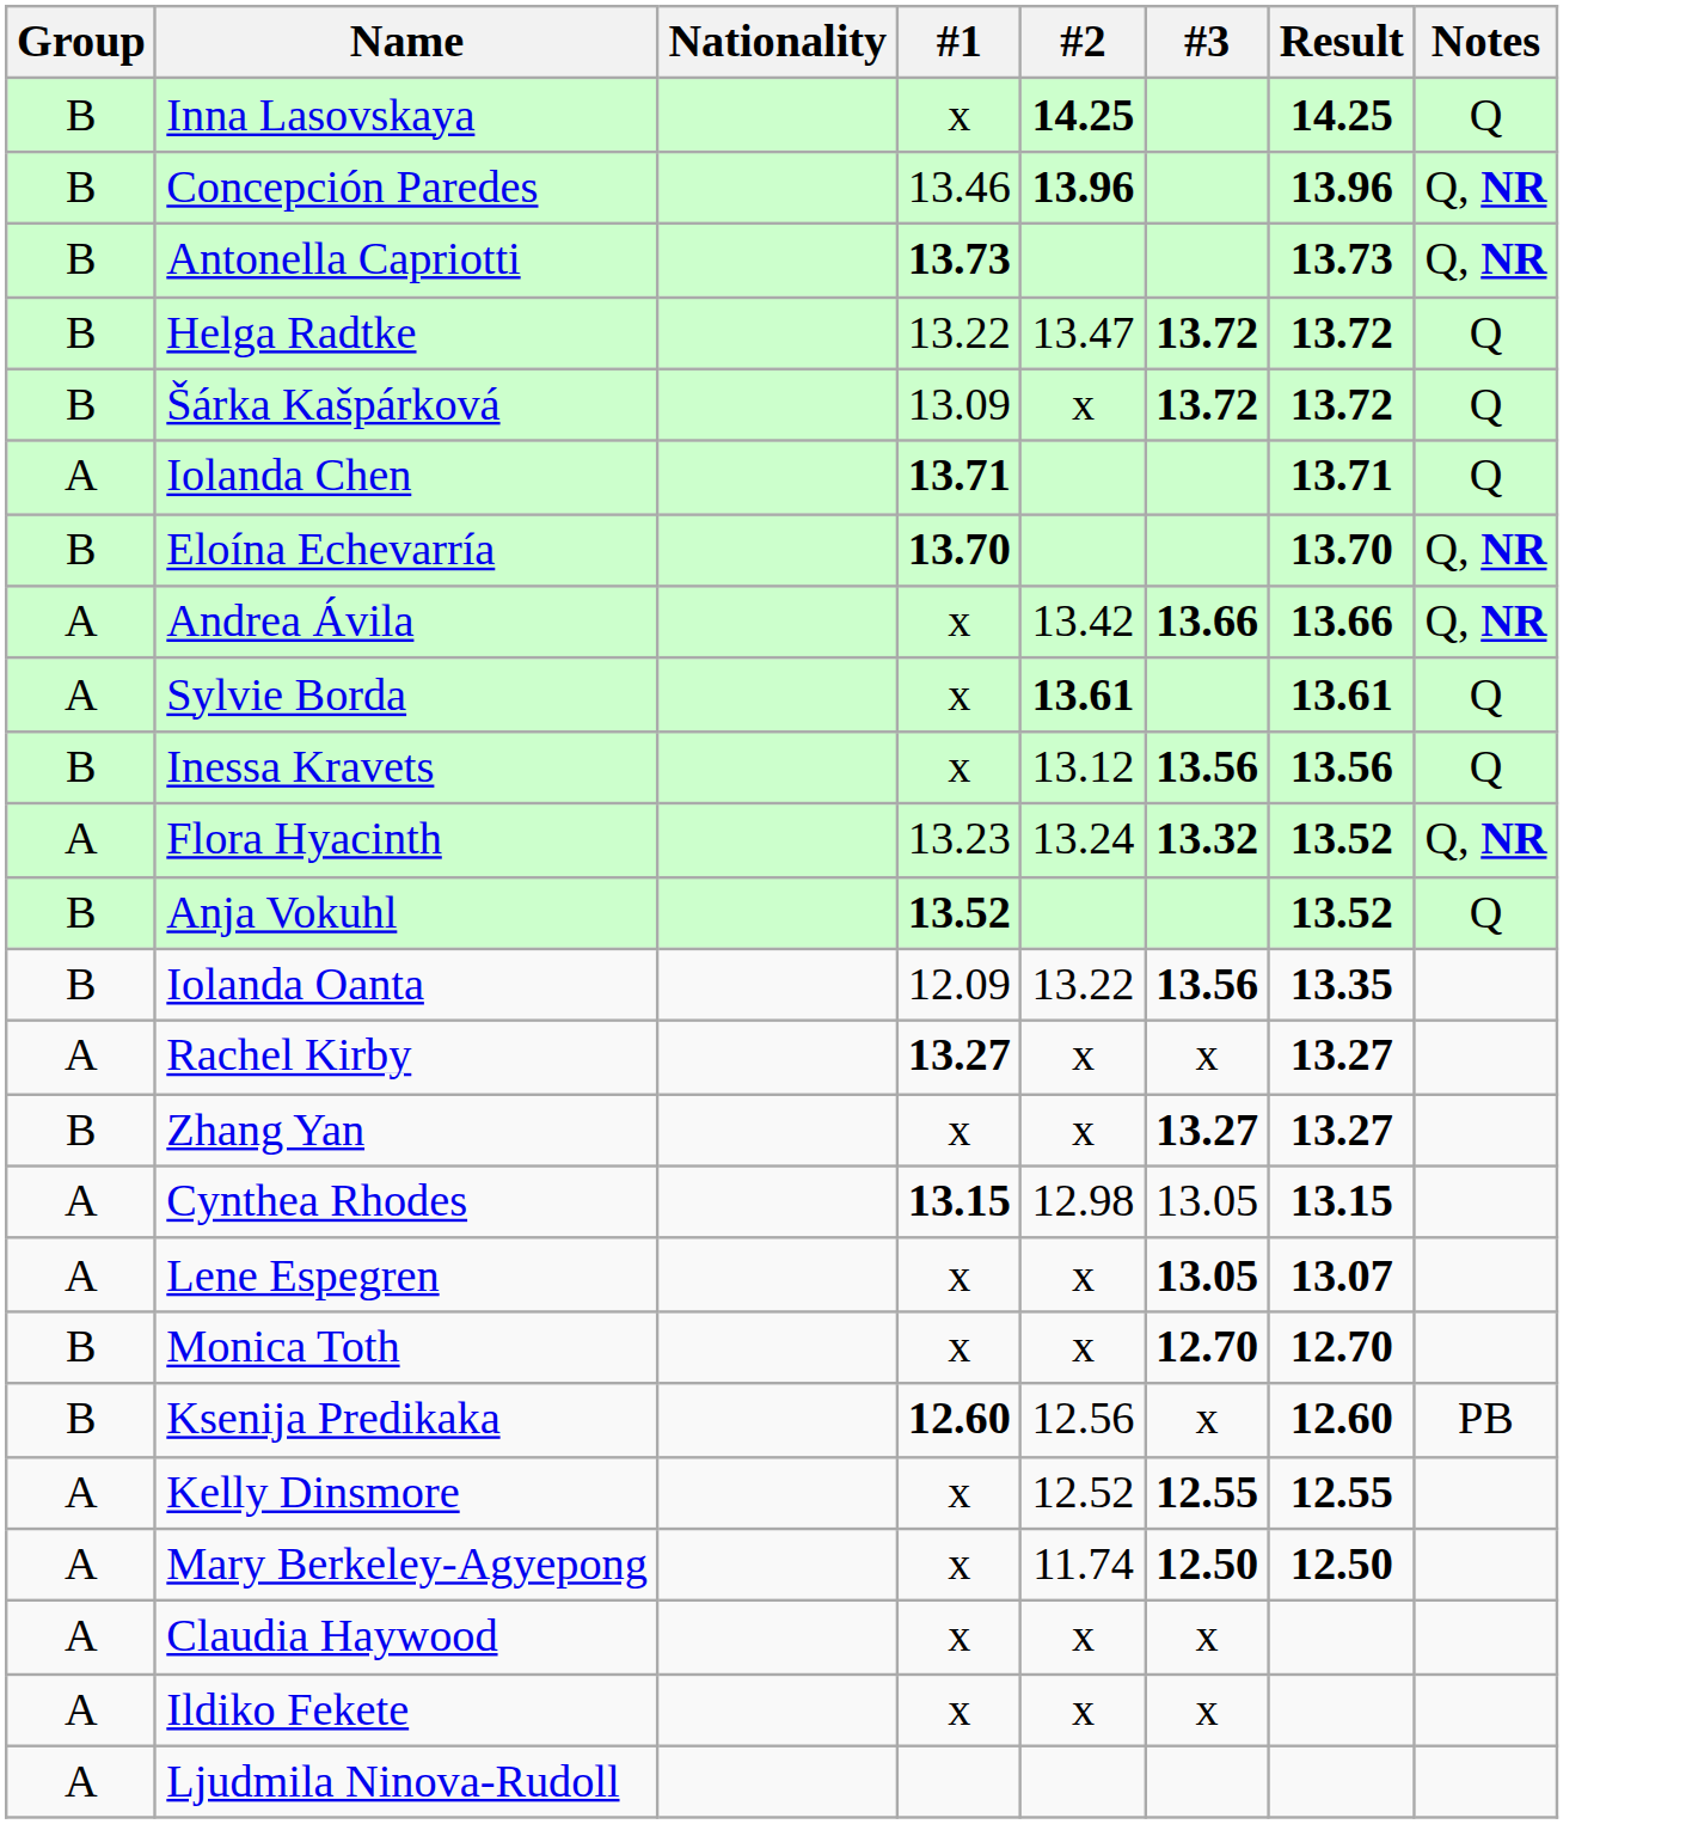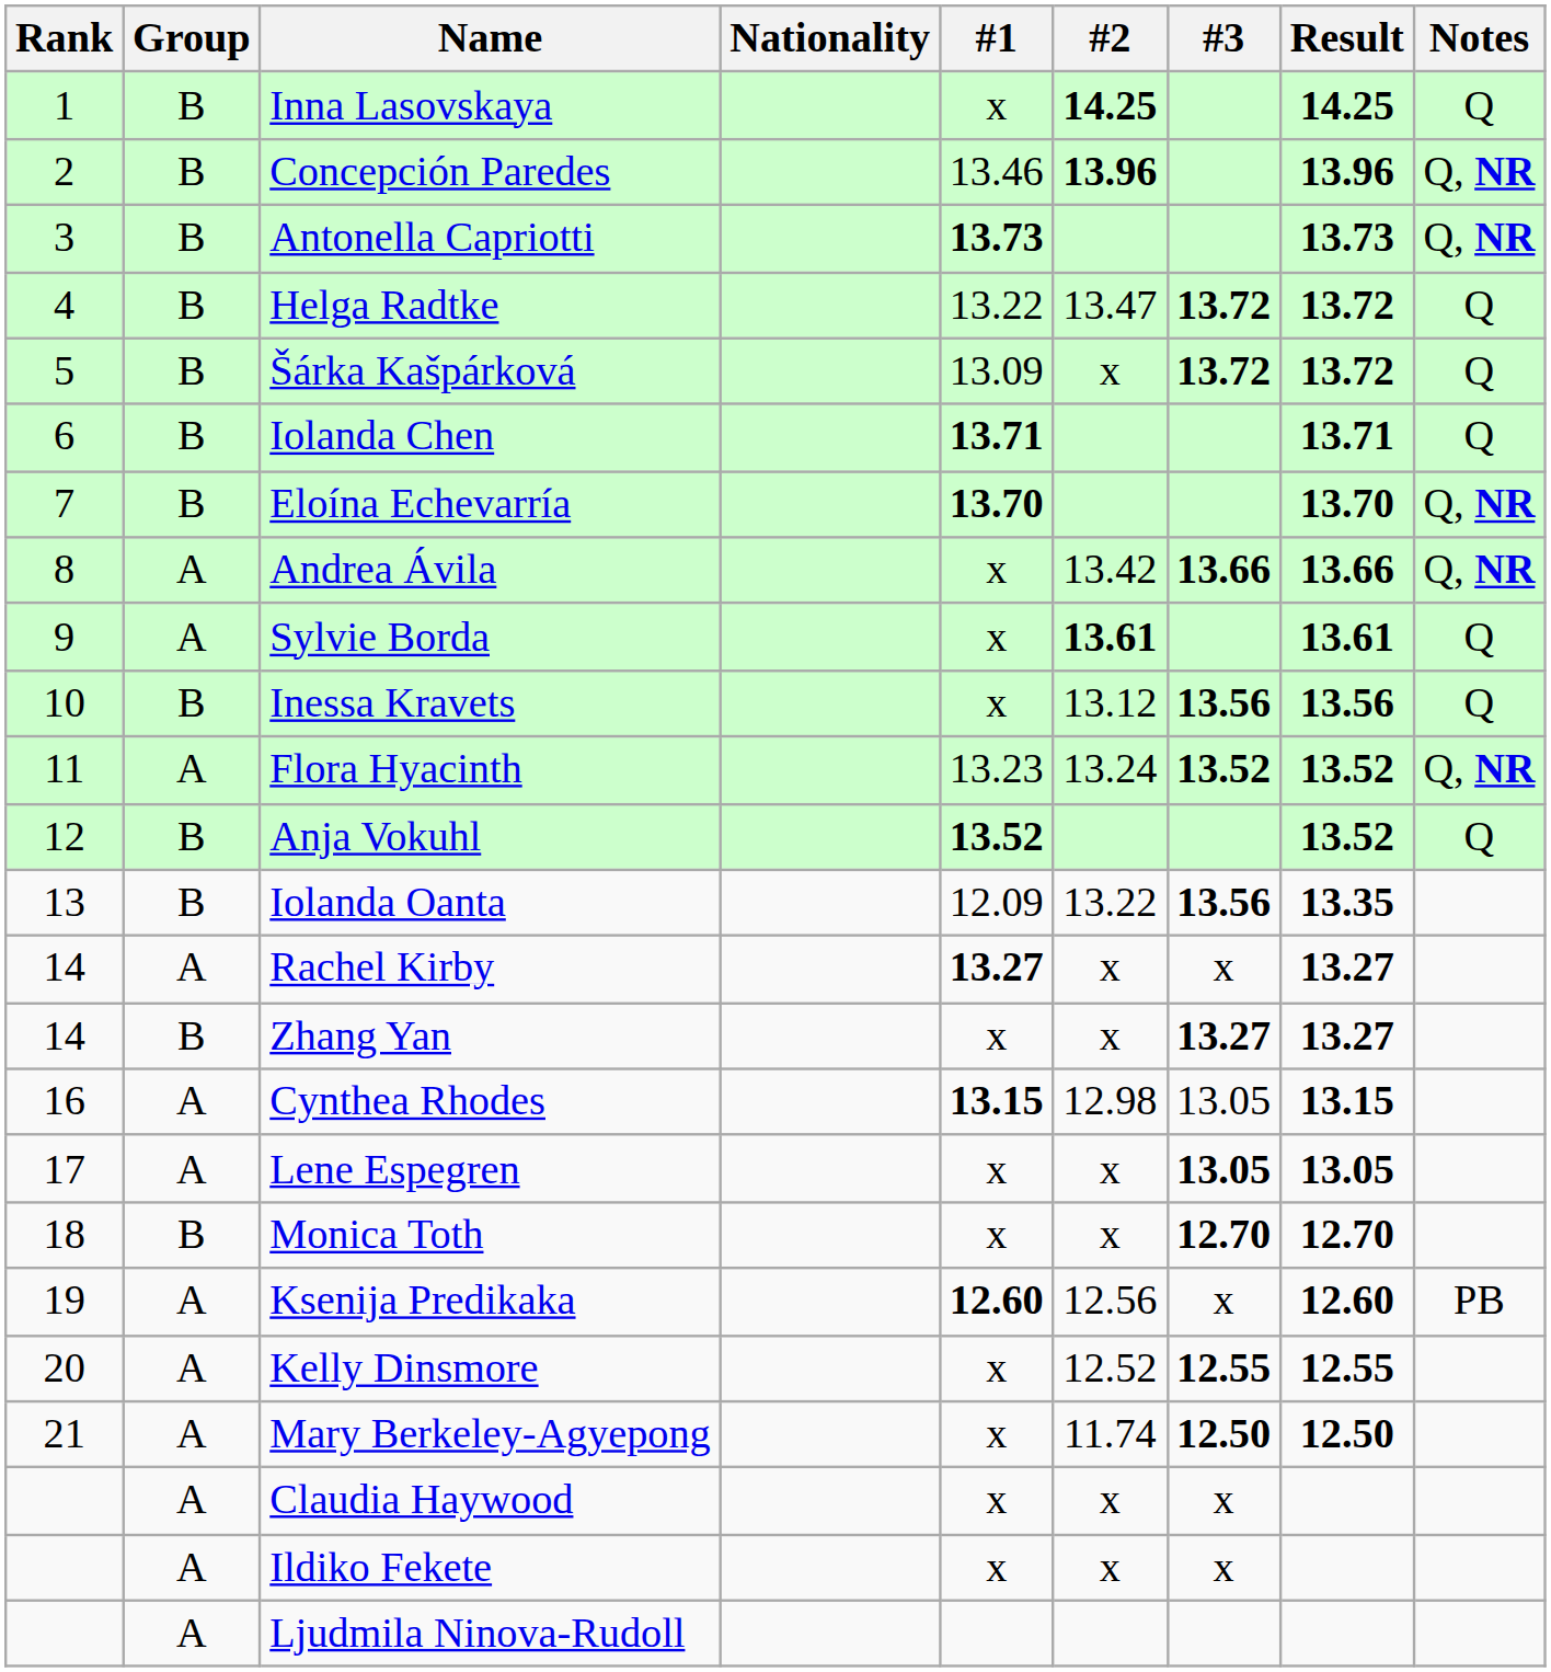+ column: Rank | 1 | 2 | 3 | 4 | 5 | 6 | 7 | 8 | 9 | 10 | 11 | 12 | 13 | 14 | 14 | 16 | 17 | 18 | 19 | 20 | 21
Iolanda Chen | Group: A -> B
Flora Hyacinth | #3: 13.32 -> 13.52
Lene Espegren | Result: 13.07 -> 13.05
Ksenija Predikaka | Group: B -> A
